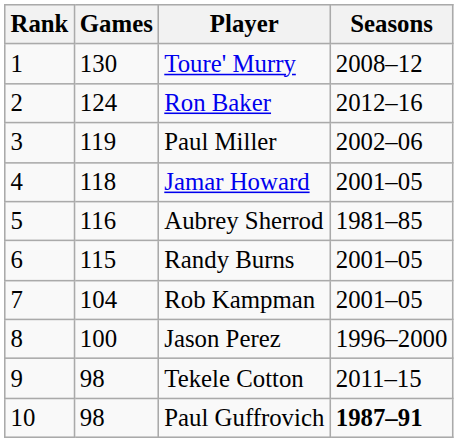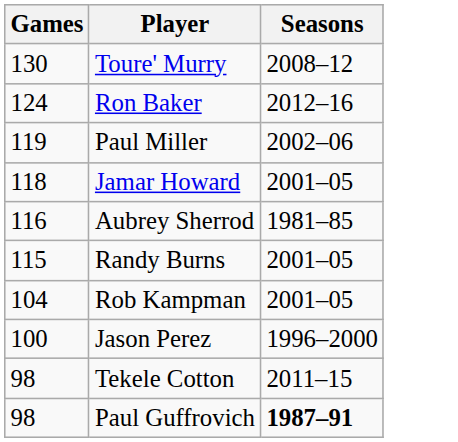- column: Rank | 1 | 2 | 3 | 4 | 5 | 6 | 7 | 8 | 9 | 10
